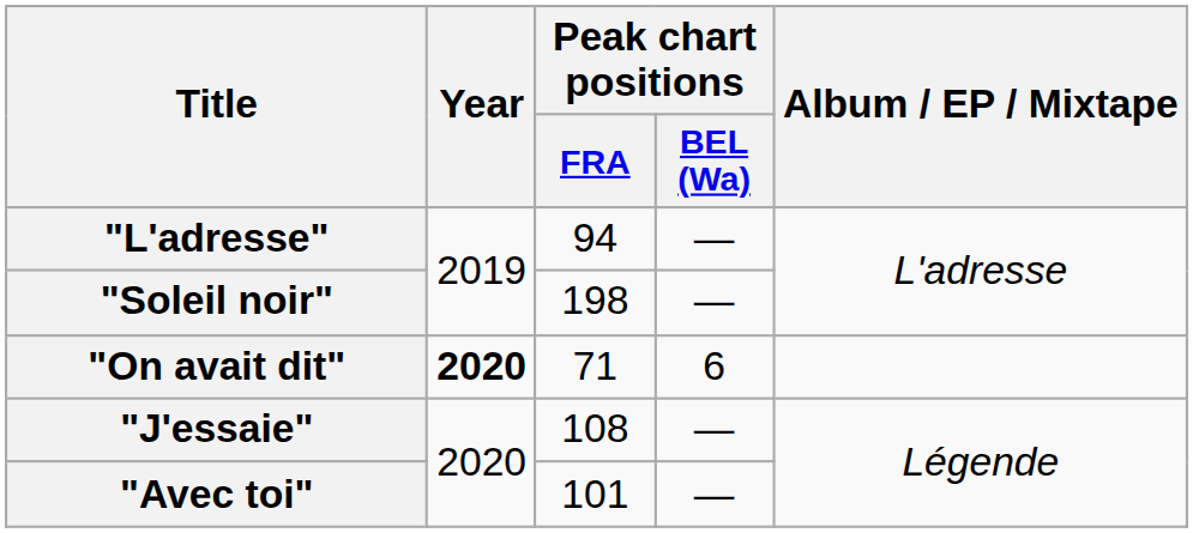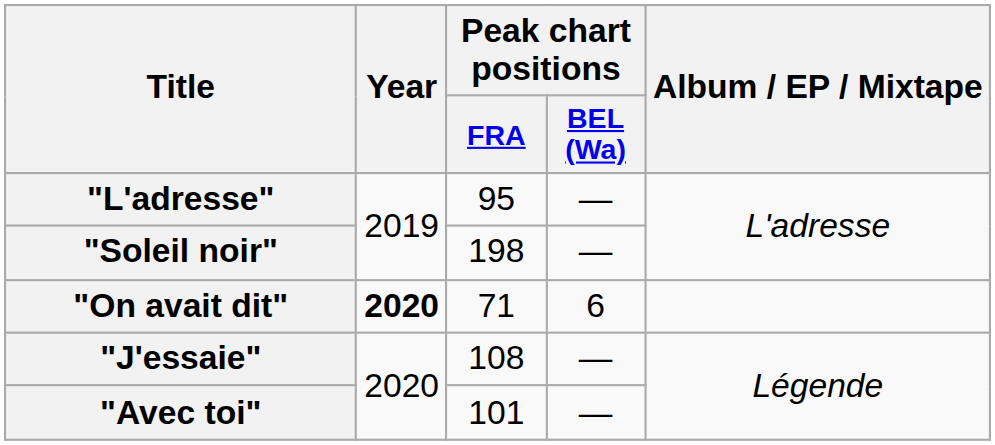"L'adresse" | Peak chart positions / FRA: 94 -> 95
